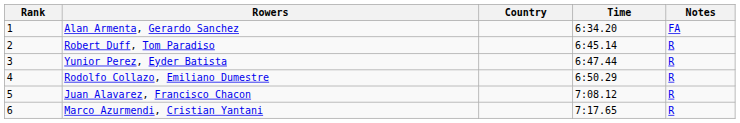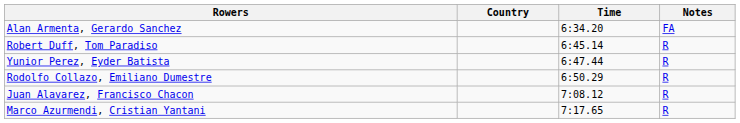- column: Rank | 1 | 2 | 3 | 4 | 5 | 6
